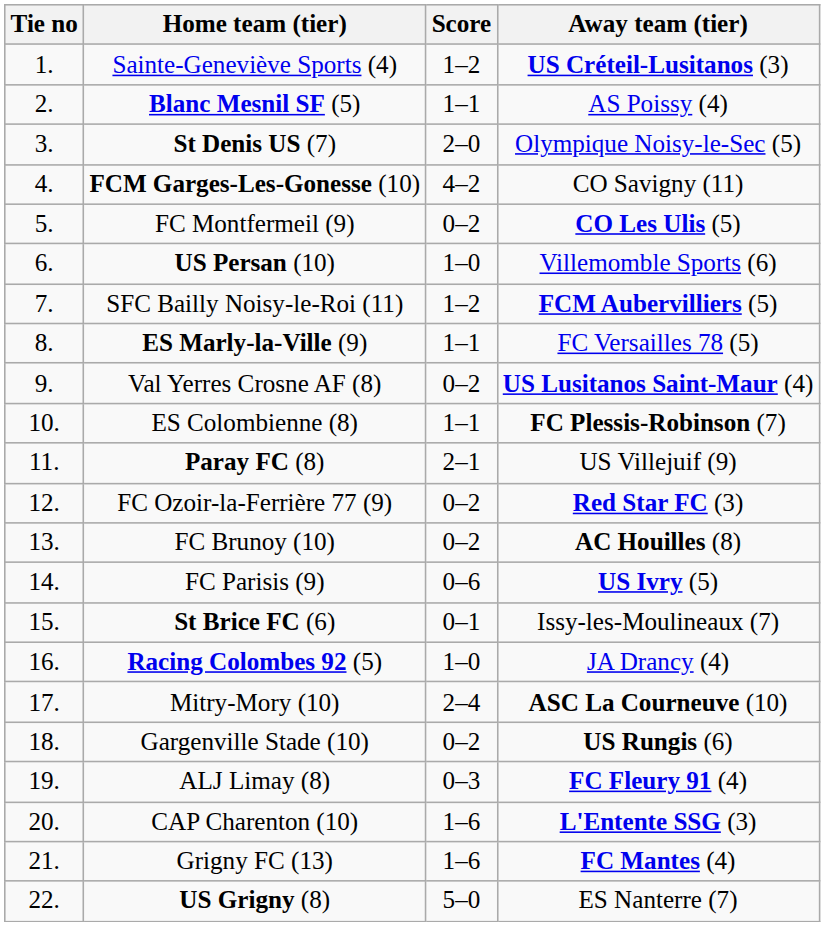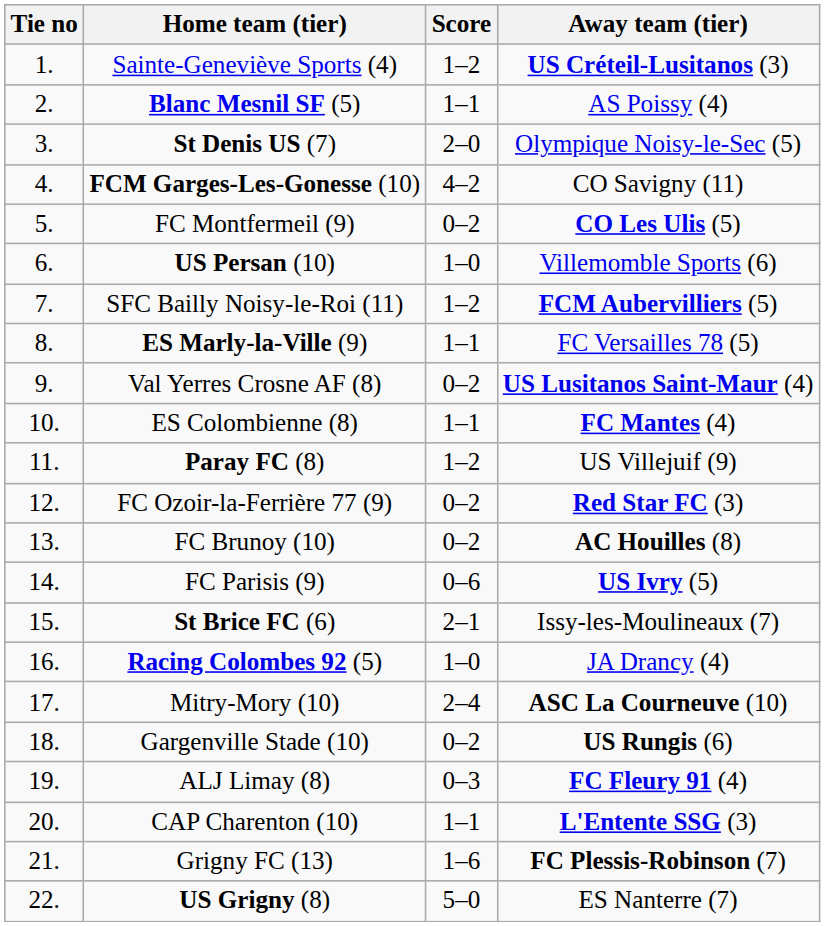ES Colombienne (8) | Away team (tier): FC Plessis-Robinson (7) -> FC Mantes (4)
Paray FC (8) | Score: 2–1 -> 1–2
St Brice FC (6) | Score: 0–1 -> 2–1
CAP Charenton (10) | Score: 1–6 -> 1–1
Grigny FC (13) | Away team (tier): FC Mantes (4) -> FC Plessis-Robinson (7)
